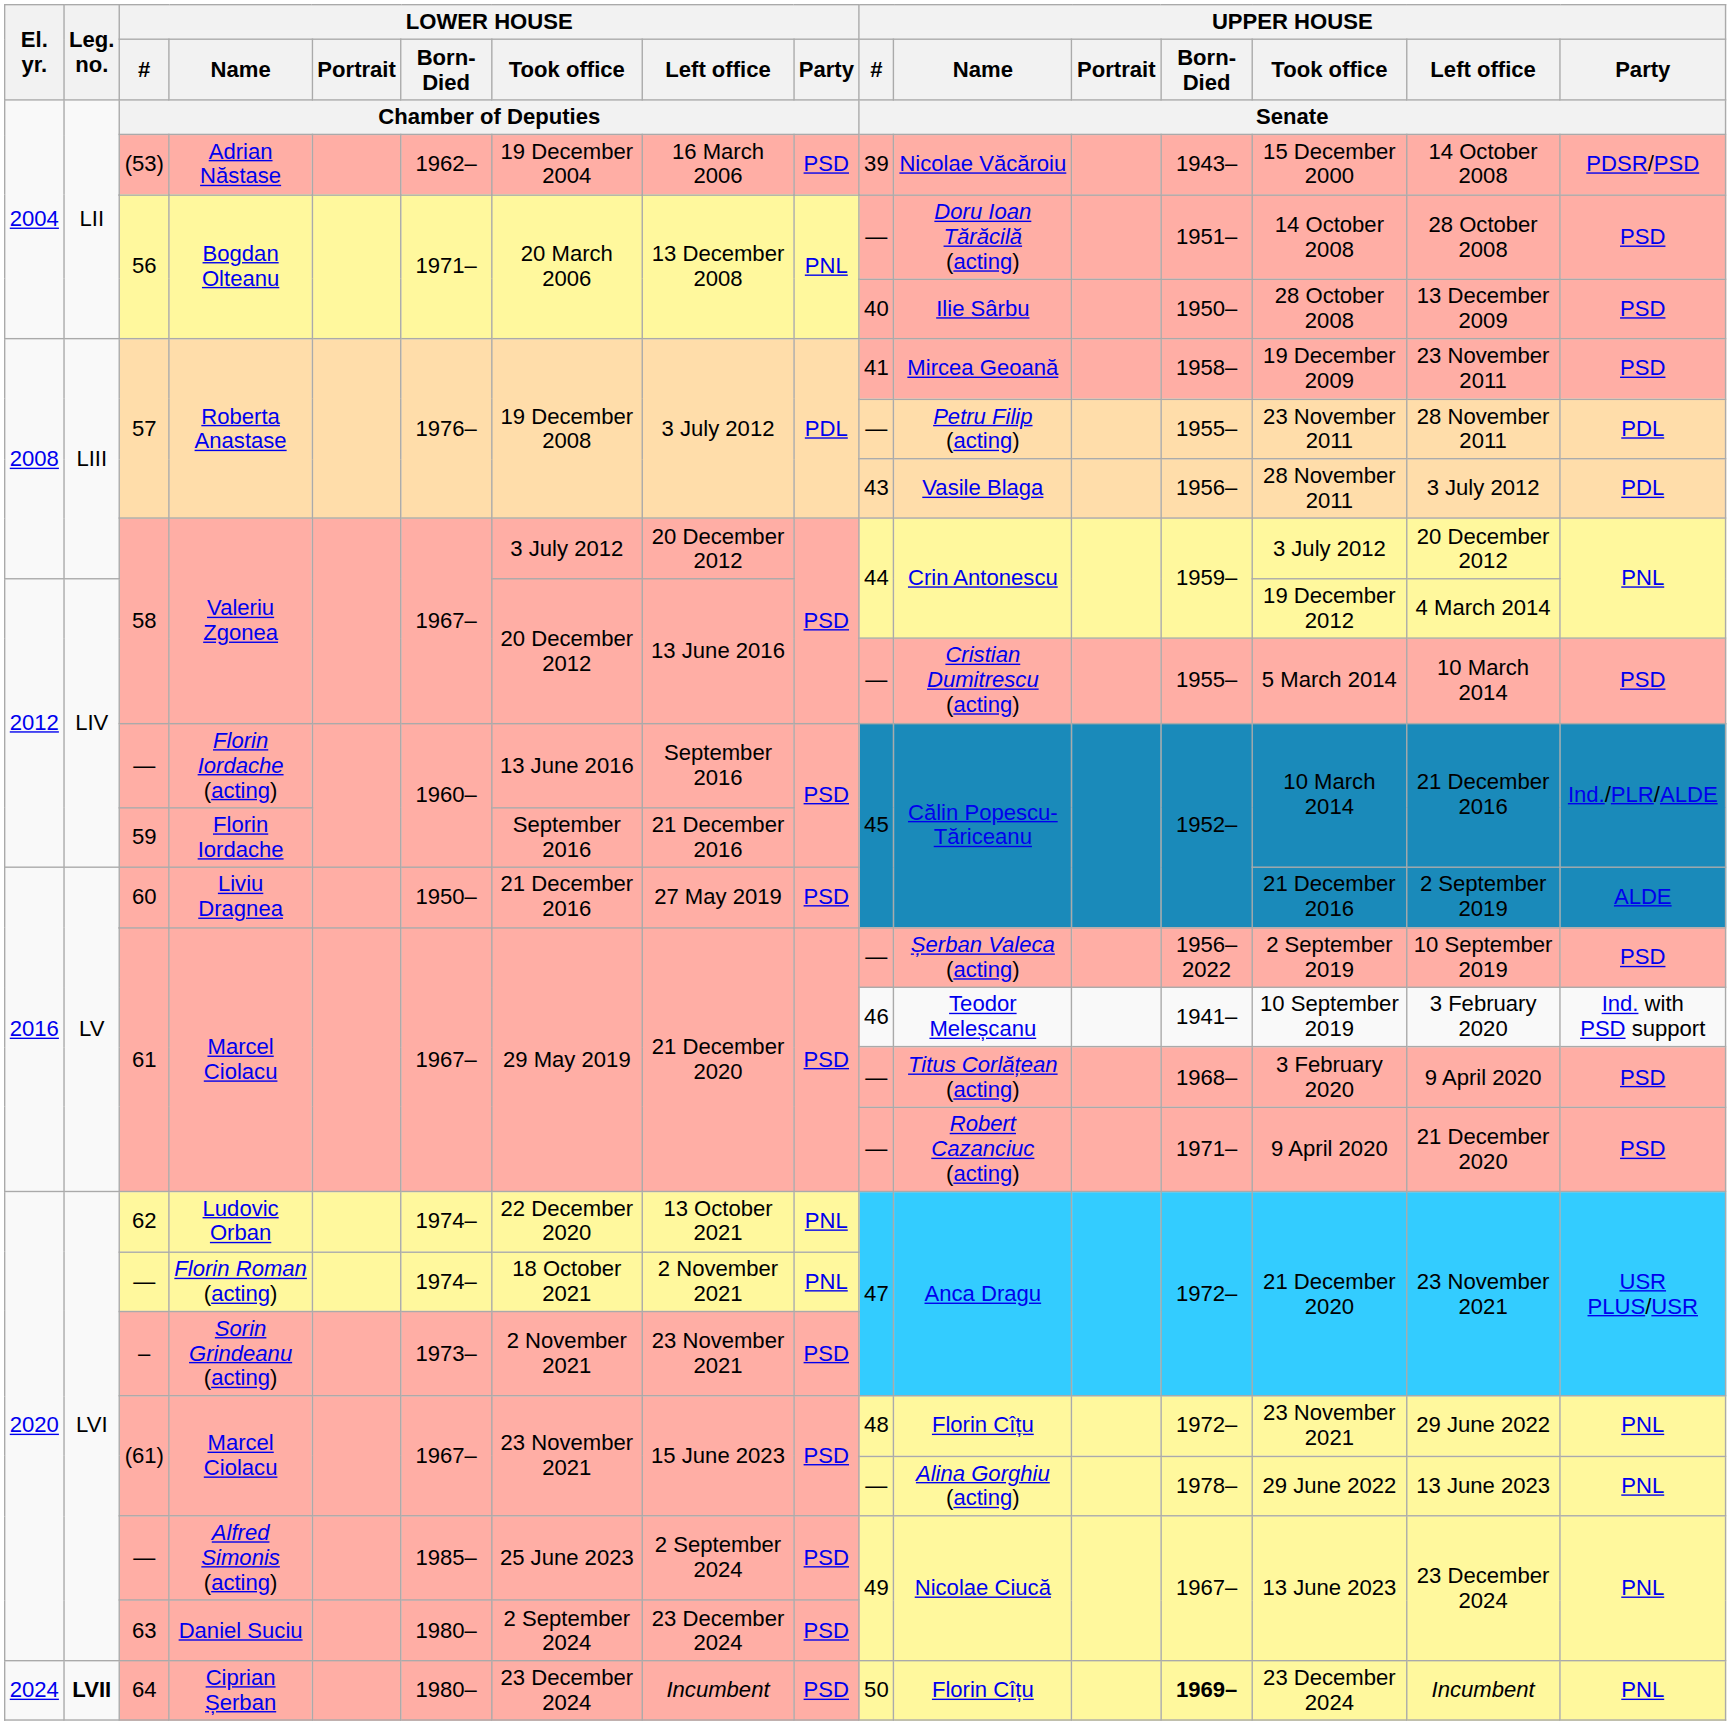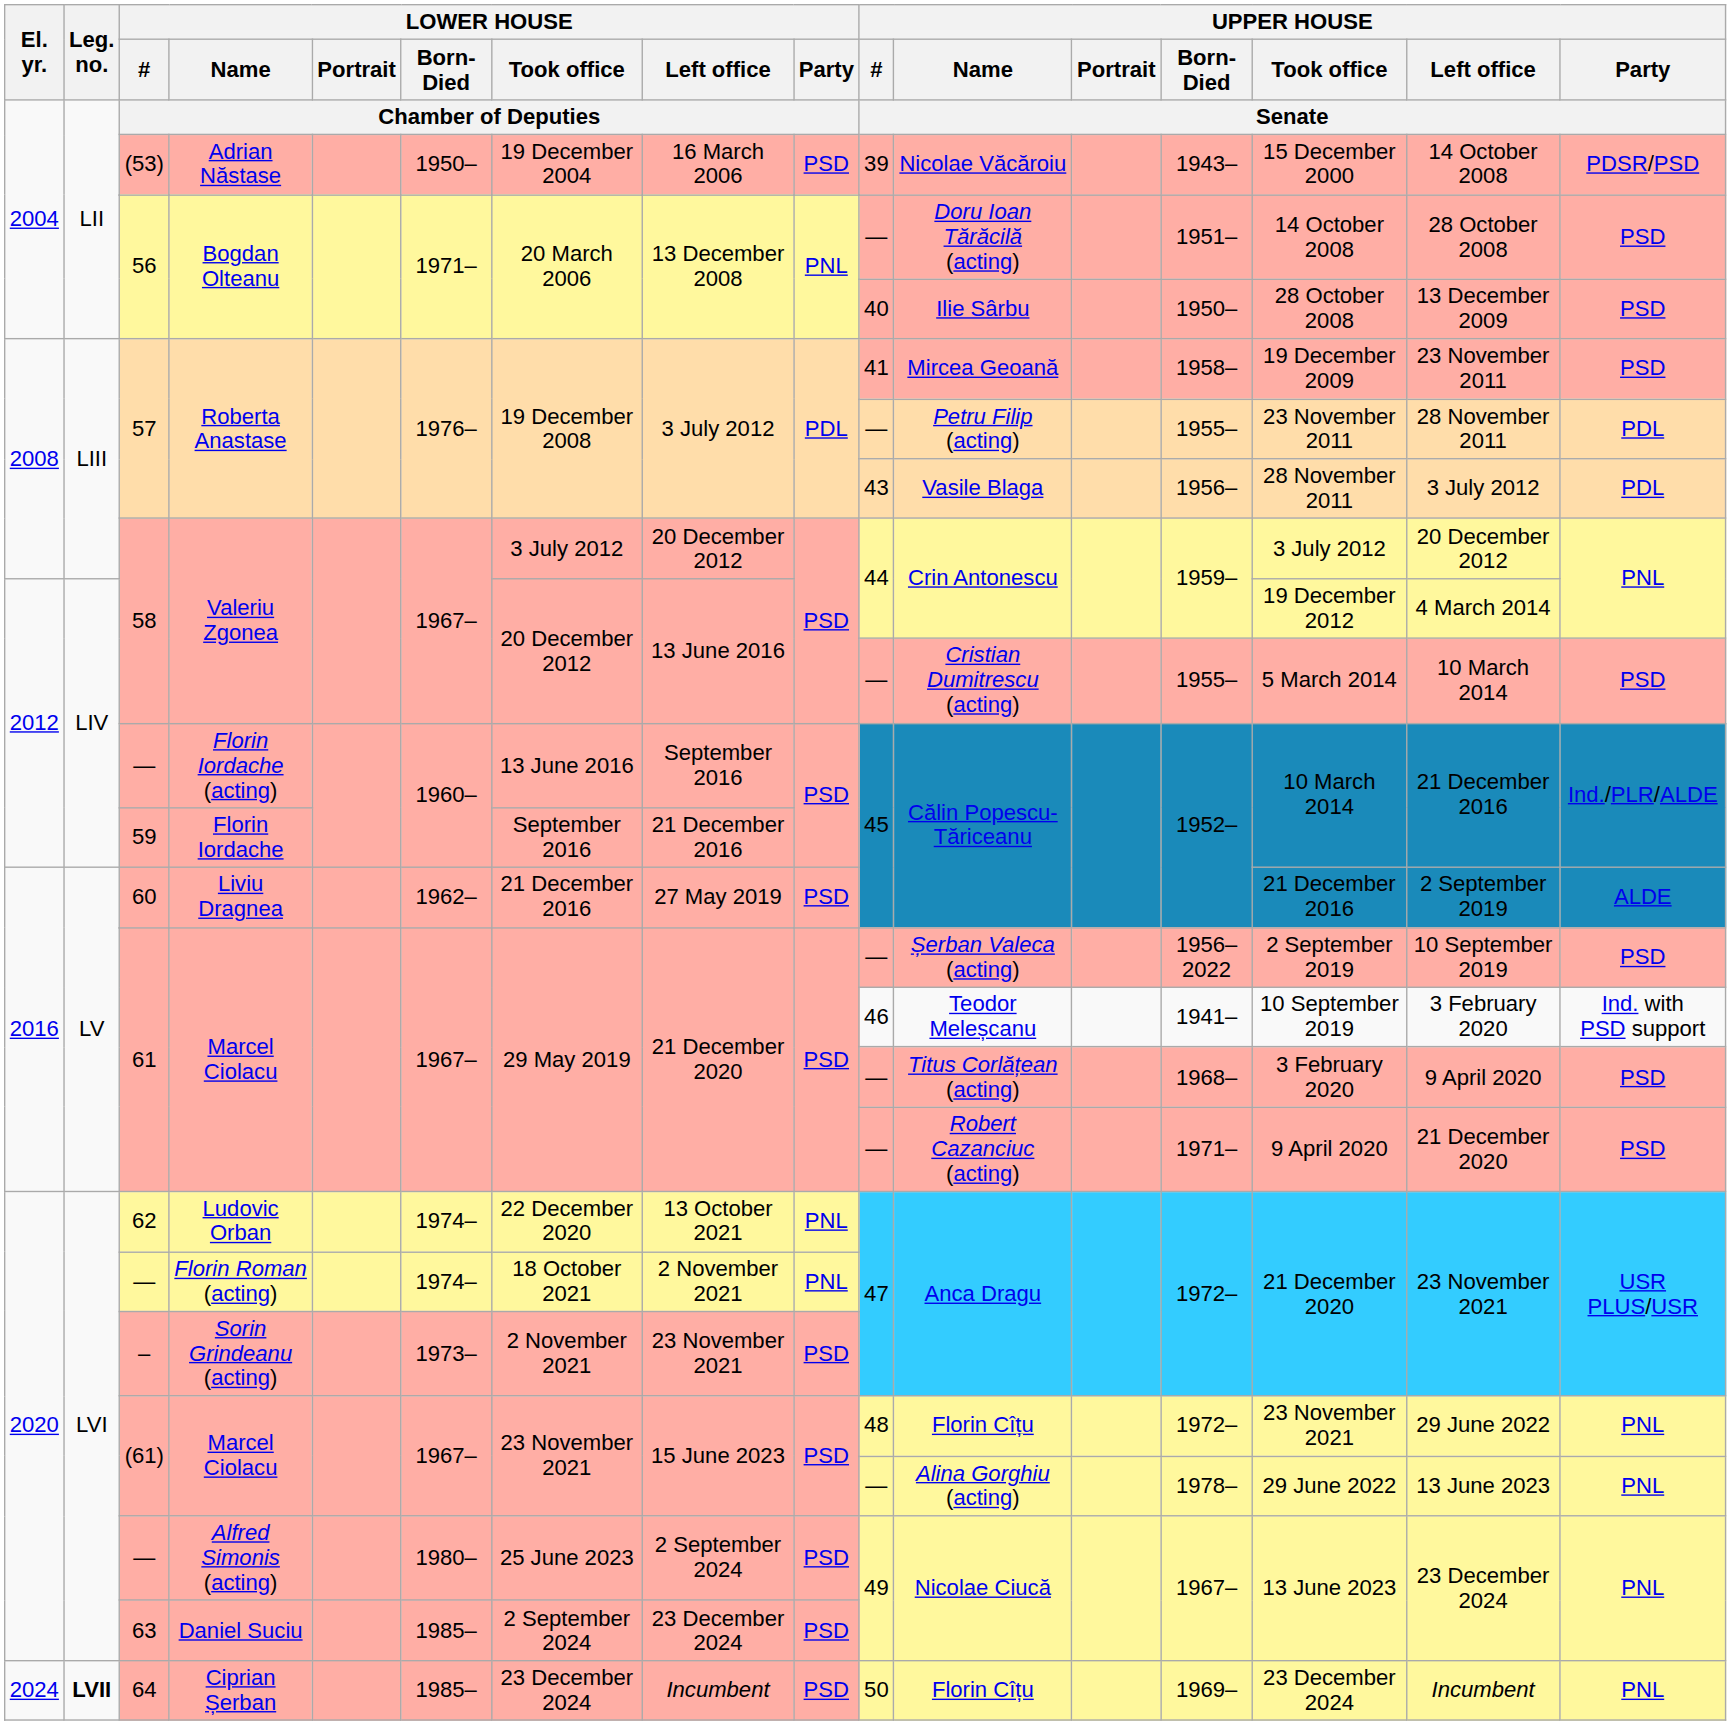Adrian Năstase | LOWER HOUSE / Born-Died: 1962– -> 1950–
Liviu Dragnea | LOWER HOUSE / Born-Died: 1950– -> 1962–
Alfred Simonis (acting) | LOWER HOUSE / Born-Died: 1985– -> 1980–
Daniel Suciu | LOWER HOUSE / Born-Died: 1980– -> 1985–
Ciprian Șerban | LOWER HOUSE / Born-Died: 1980– -> 1985–
Ciprian Șerban | UPPER HOUSE / Born-Died: bold -> normal
